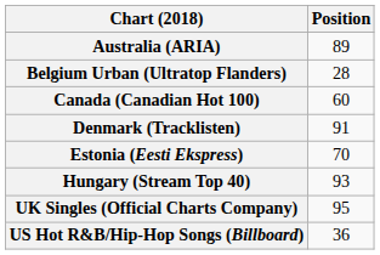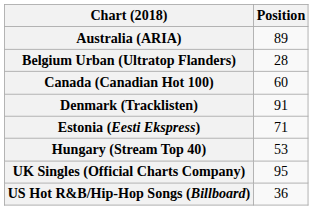Estonia (Eesti Ekspress) | Position: 70 -> 71
Hungary (Stream Top 40) | Position: 93 -> 53
